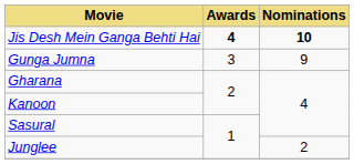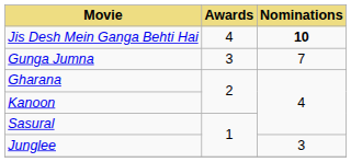Jis Desh Mein Ganga Behti Hai | Awards: bold -> normal
Gunga Jumna | Nominations: 9 -> 7
Junglee | Nominations: 2 -> 3
